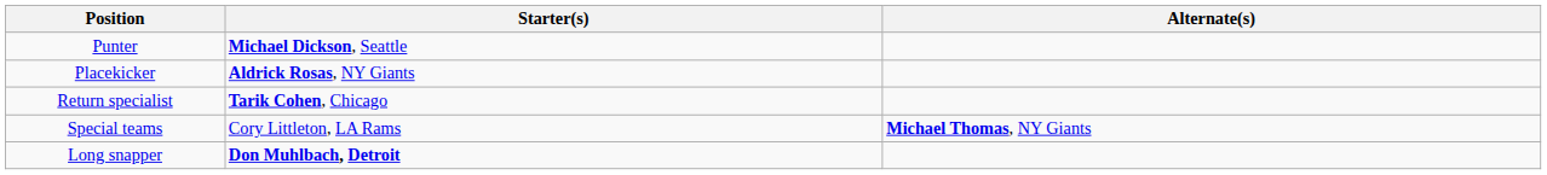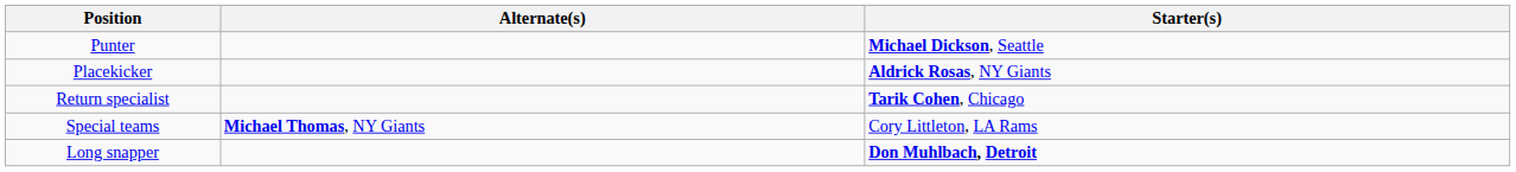columns swapped: Starter(s) <-> Alternate(s)
